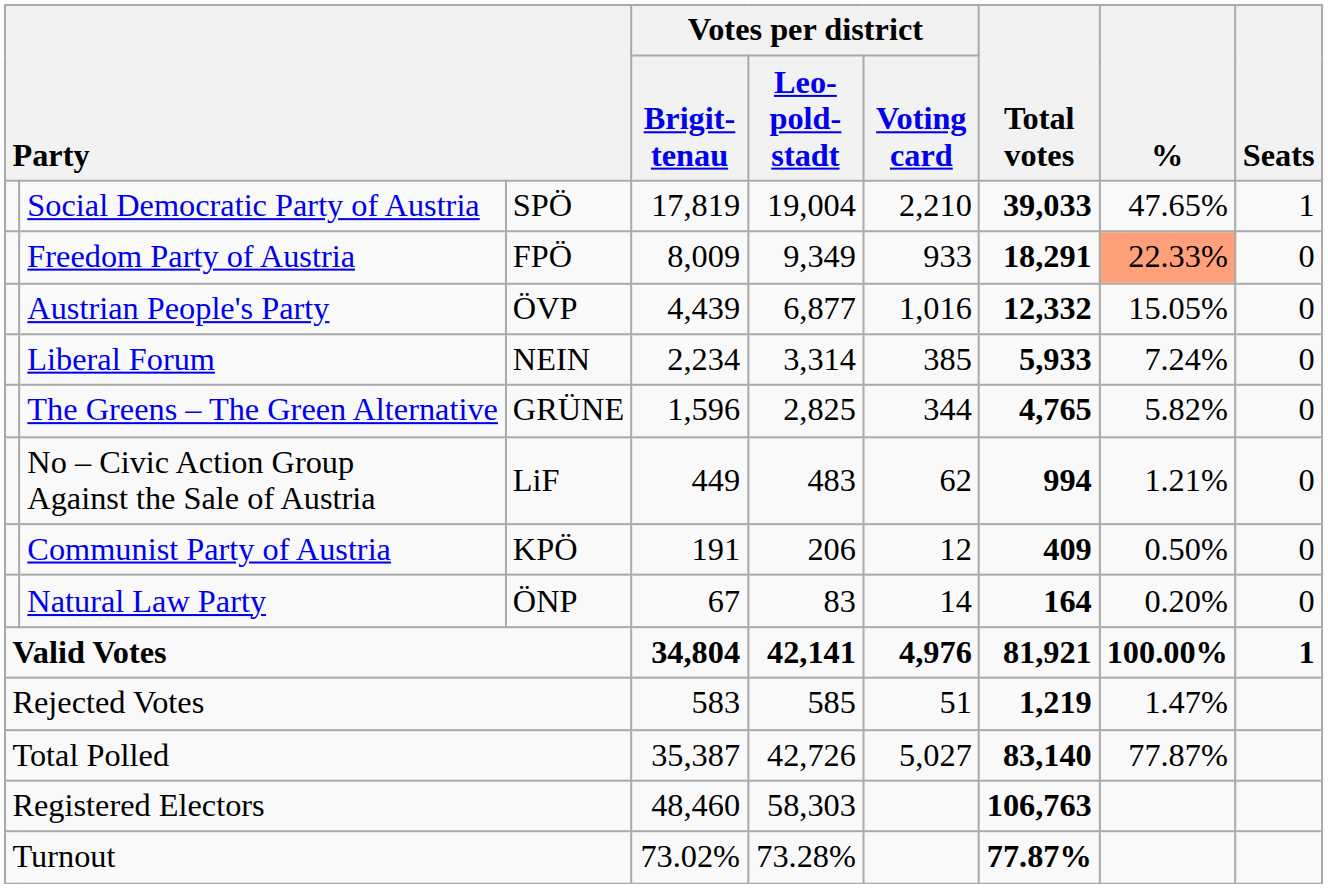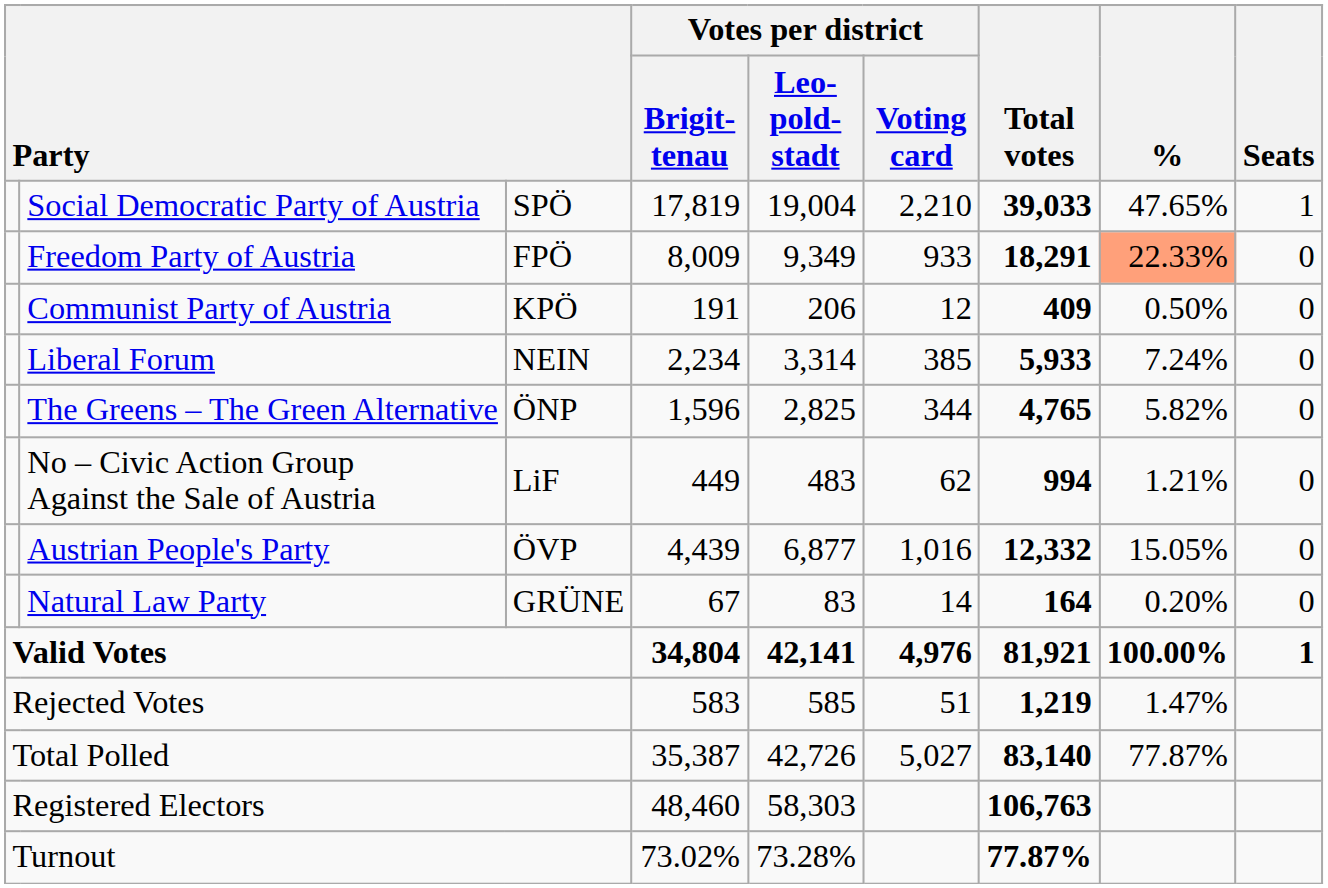rows swapped: Austrian People's Party <-> Communist Party of Austria
The Greens – The Green Alternative | column 3: GRÜNE -> ÖNP
Natural Law Party | column 3: ÖNP -> GRÜNE
